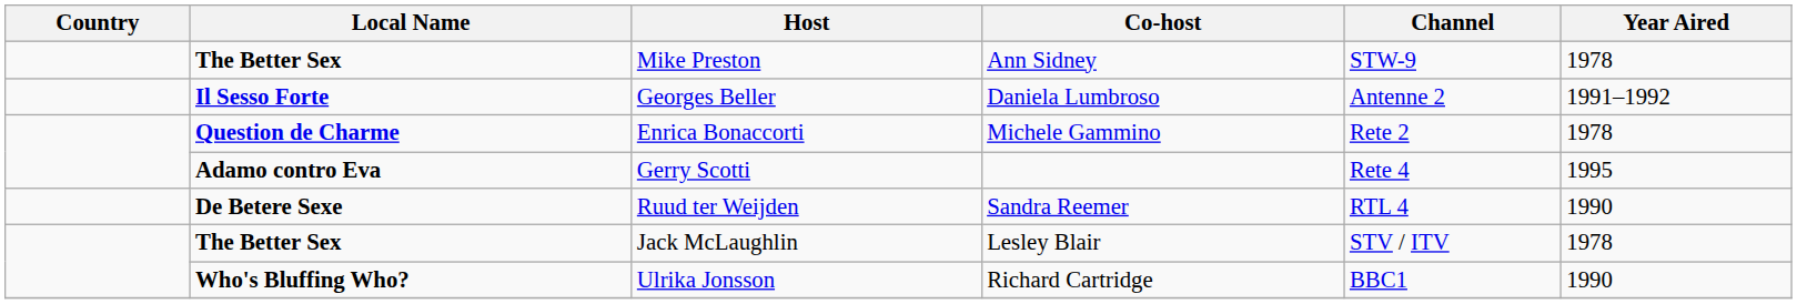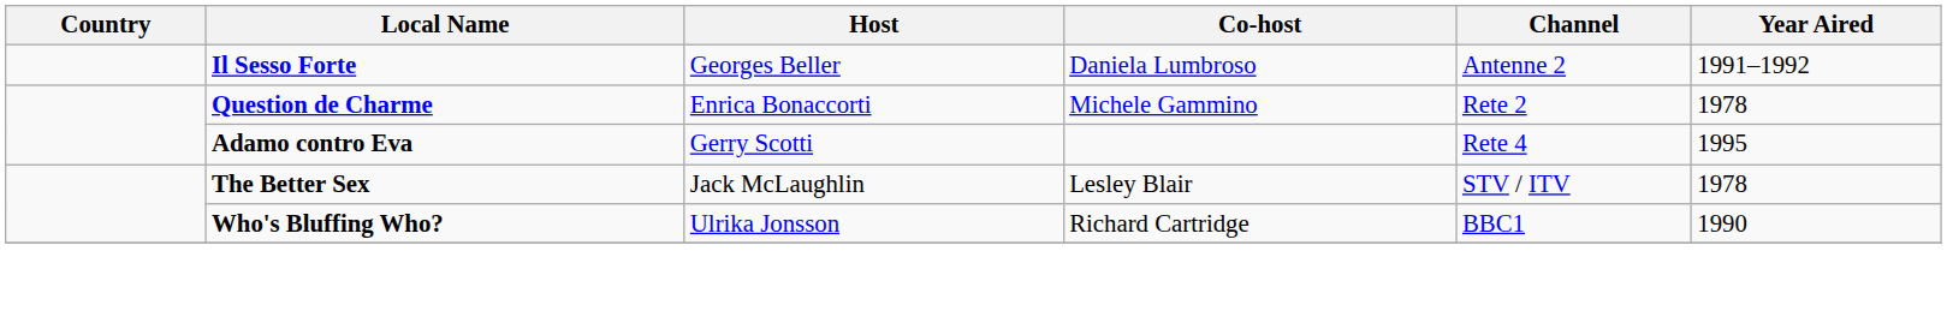- row: The Better Sex | Mike Preston | Ann Sidney | STW-9 | 1978
- row: De Betere Sexe | Ruud ter Weijden | Sandra Reemer | RTL 4 | 1990
